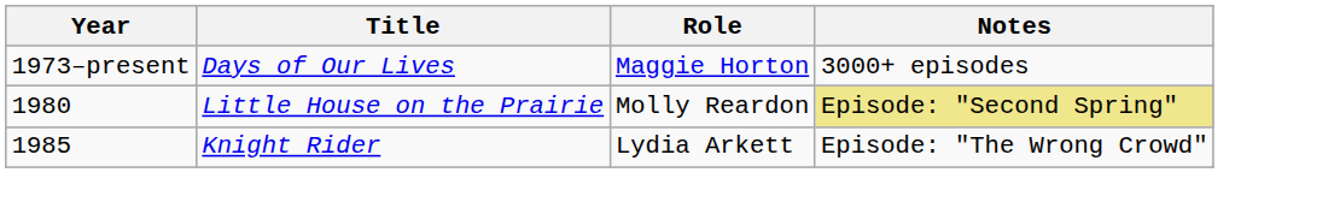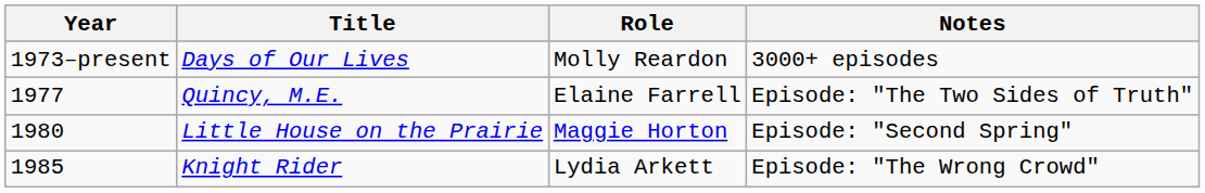Days of Our Lives | Role: Maggie Horton -> Molly Reardon
+ row: 1977 | Quincy, M.E. | Elaine Farrell | Episode: "The Two Sides of Truth"
Little House on the Prairie | Role: Molly Reardon -> Maggie Horton
Little House on the Prairie | Notes: khaki background -> no background
